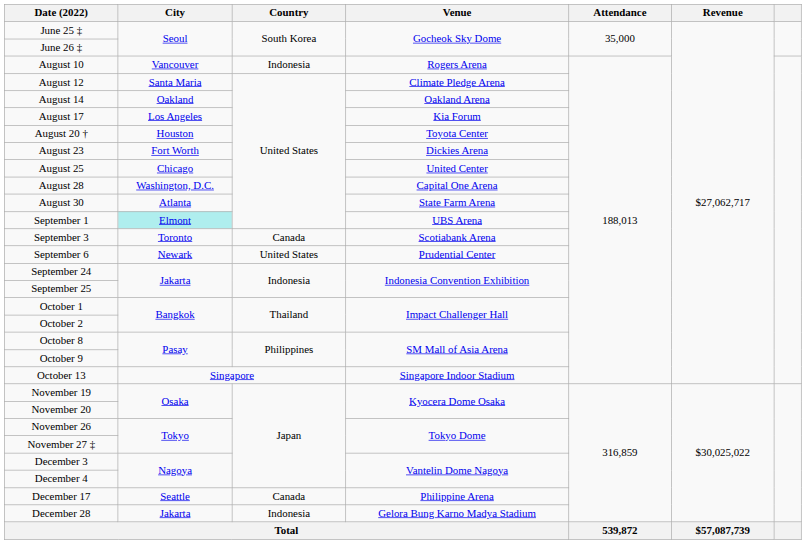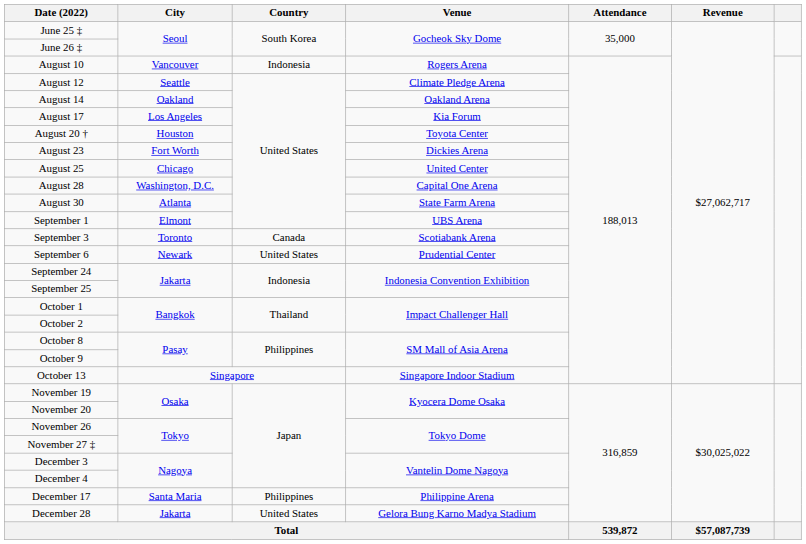August 12 | City: Santa Maria -> Seattle
September 1 | City: paleturquoise background -> no background
December 17 | City: Seattle -> Santa Maria
December 17 | Country: Canada -> Philippines
December 28 | Country: Indonesia -> United States
